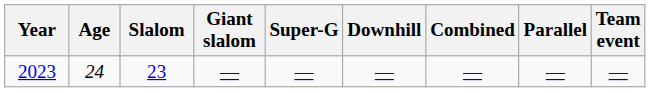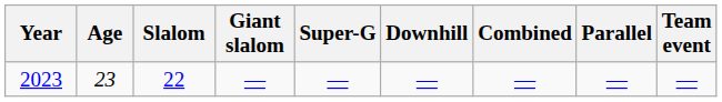2023 | Age: 24 -> 23
2023 | Slalom: 23 -> 22
